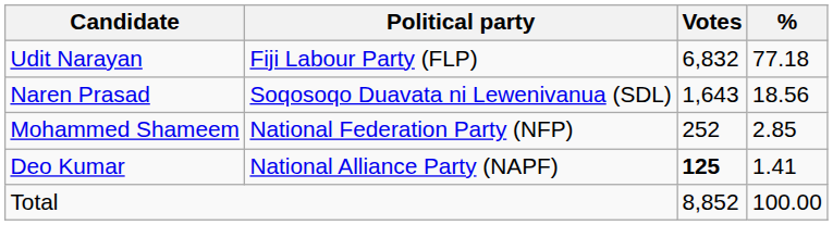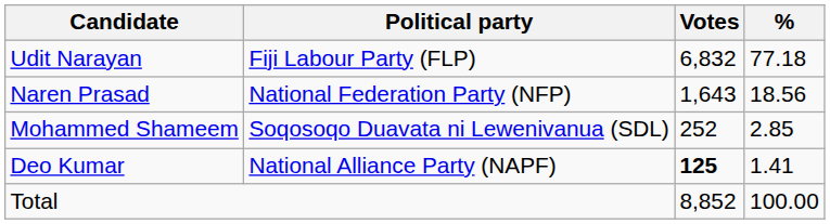Naren Prasad | Political party: Soqosoqo Duavata ni Lewenivanua (SDL) -> National Federation Party (NFP)
Mohammed Shameem | Political party: National Federation Party (NFP) -> Soqosoqo Duavata ni Lewenivanua (SDL)
